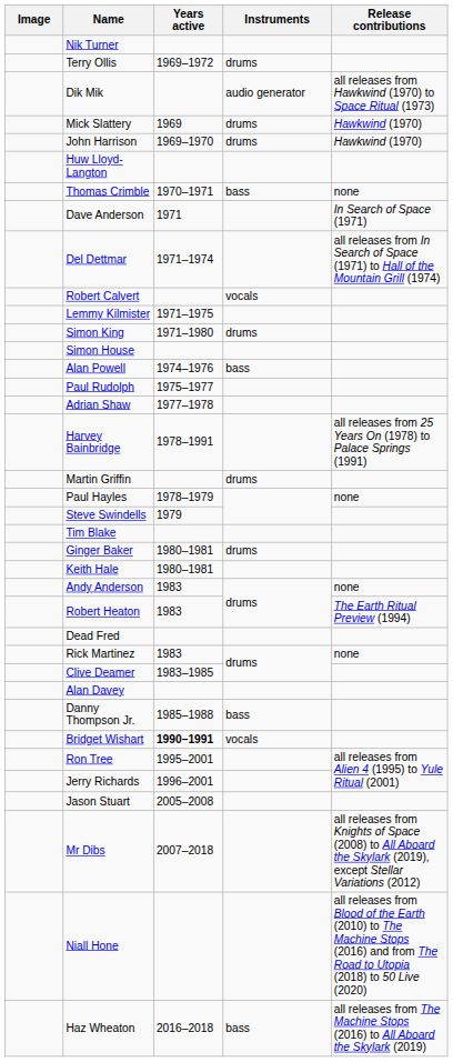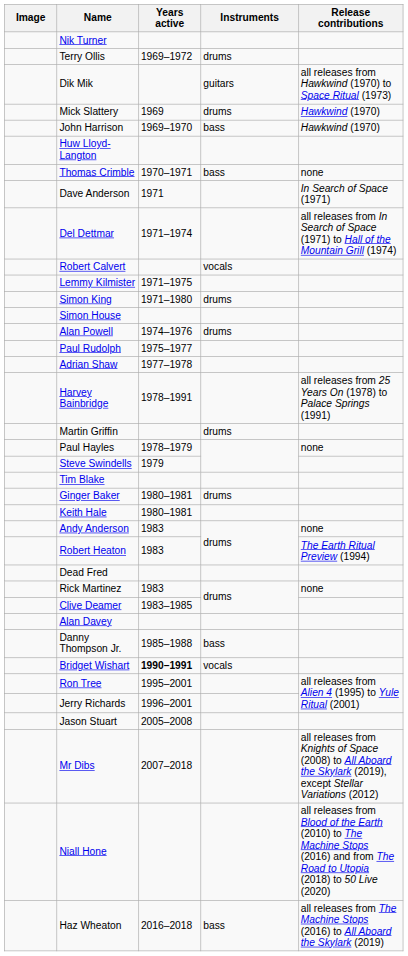Dik Mik | Instruments: audio generator -> guitars
John Harrison | Instruments: drums -> bass
Alan Powell | Instruments: bass -> drums
